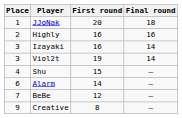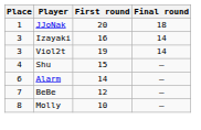- row: 2 | Highly | 16 | 16
+ row: 8 | Molly | 10 | –
- row: 9 | Creative | 8 | –
